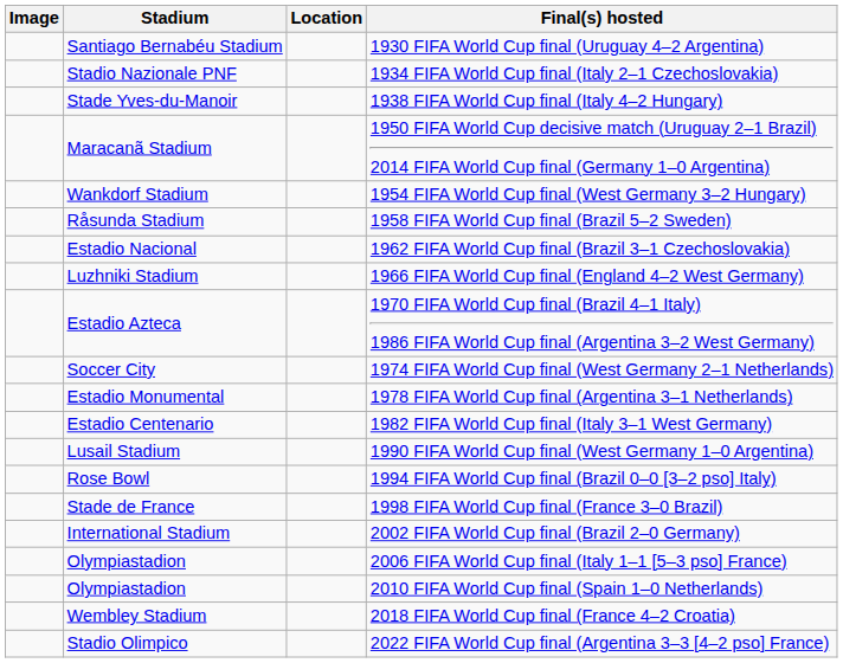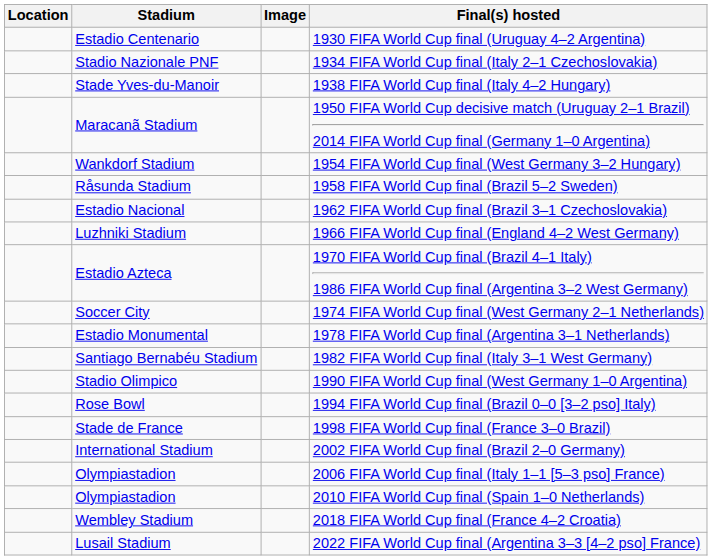columns swapped: Image <-> Location
1930 FIFA World Cup final (Uruguay 4–2 Argentina) | Stadium: Santiago Bernabéu Stadium -> Estadio Centenario
1982 FIFA World Cup final (Italy 3–1 West Germany) | Stadium: Estadio Centenario -> Santiago Bernabéu Stadium
1990 FIFA World Cup final (West Germany 1–0 Argentina) | Stadium: Lusail Stadium -> Stadio Olimpico
2022 FIFA World Cup final (Argentina 3–3 [4–2 pso] France) | Stadium: Stadio Olimpico -> Lusail Stadium
